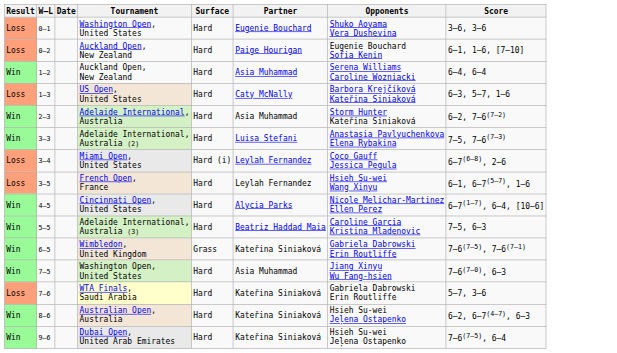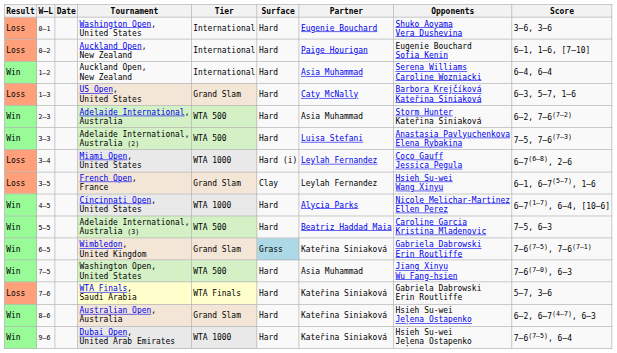+ column: Tier | International | International | International | Grand Slam | WTA 500 | WTA 500 | WTA 1000 | Grand Slam | WTA 1000 | WTA 500 | Grand Slam | WTA 500 | WTA Finals | Grand Slam | WTA 1000
3–5 | Surface: Hard -> Clay
6–5 | Surface: no background -> lightblue background
